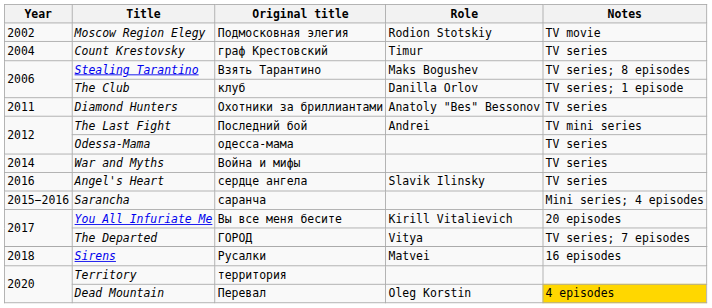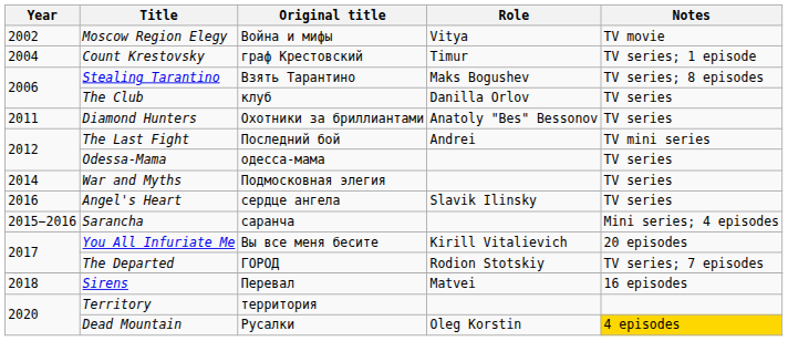Moscow Region Elegy | Original title: Подмосковная элегия -> Война и мифы
Moscow Region Elegy | Role: Rodion Stotskiy -> Vitya
Count Krestovsky | Notes: TV series -> TV series; 1 episode
The Club | Notes: TV series; 1 episode -> TV series
War and Myths | Original title: Война и мифы -> Подмосковная элегия
The Departed | Role: Vitya -> Rodion Stotskiy
Sirens | Original title: Русалки -> Перевал
Dead Mountain | Original title: Перевал -> Русалки
